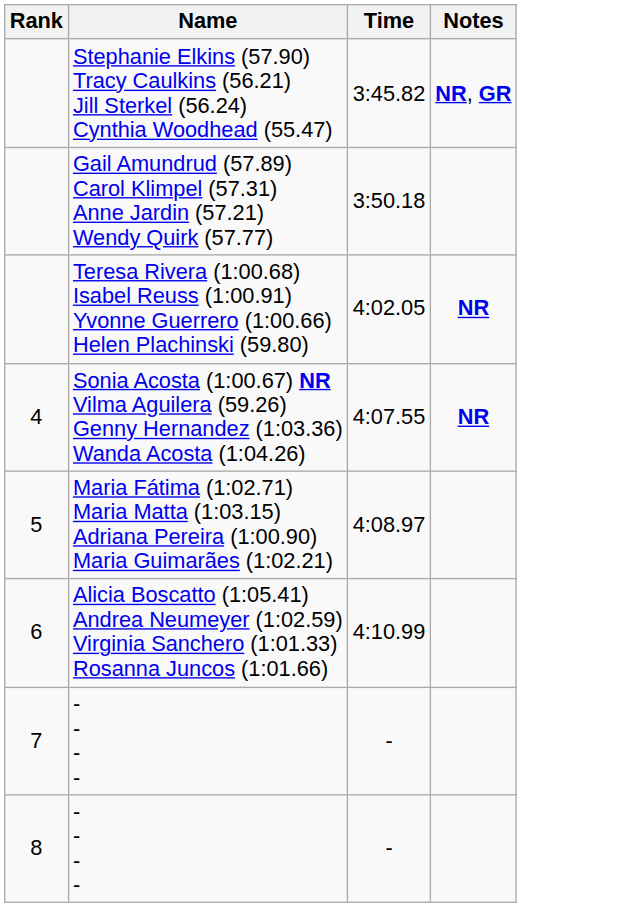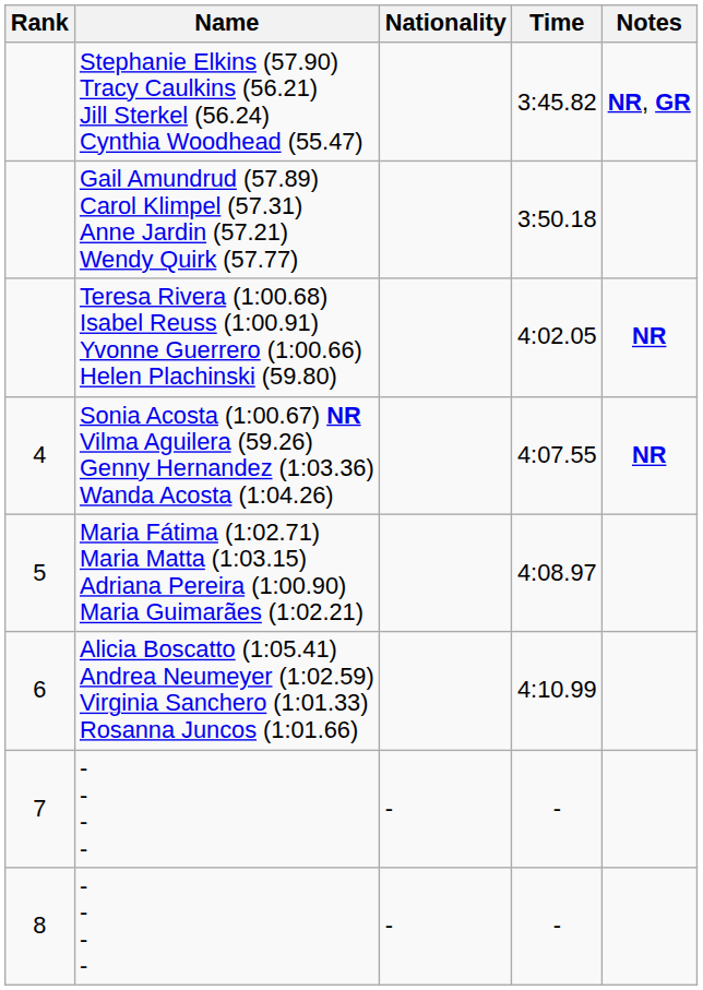+ column: Nationality | - | -
